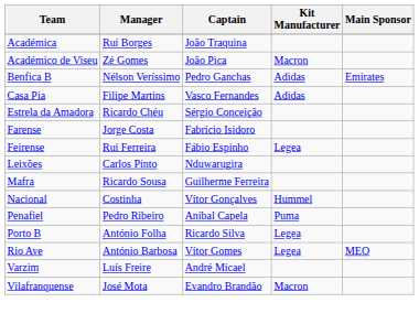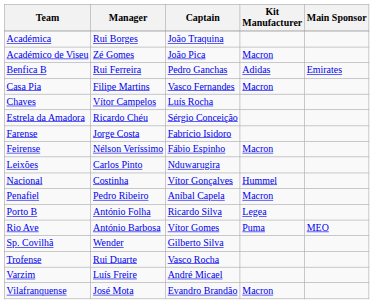Benfica B | Manager: Nélson Veríssimo -> Rui Ferreira
Casa Pia | Kit Manufacturer: Adidas -> Macron
+ row: Chaves | Vítor Campelos | Luís Rocha
Feirense | Manager: Rui Ferreira -> Nélson Veríssimo
Feirense | Kit Manufacturer: Legea -> Macron
- row: Mafra | Ricardo Sousa | Guilherme Ferreira
Penafiel | Kit Manufacturer: Puma -> Macron
Rio Ave | Kit Manufacturer: Legea -> Puma
+ row: Sp. Covilhã | Wender | Gilberto Silva
+ row: Trofense | Rui Duarte | Vasco Rocha
